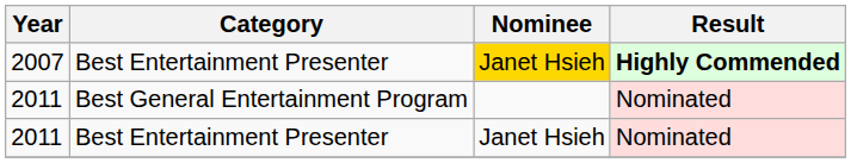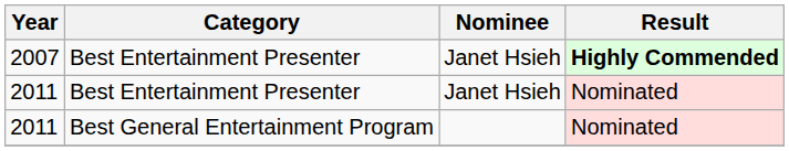2007 | Nominee: gold background -> no background
rows swapped: 2011 / Best General Entertainment Program <-> 2011 / Best Entertainment Presenter
